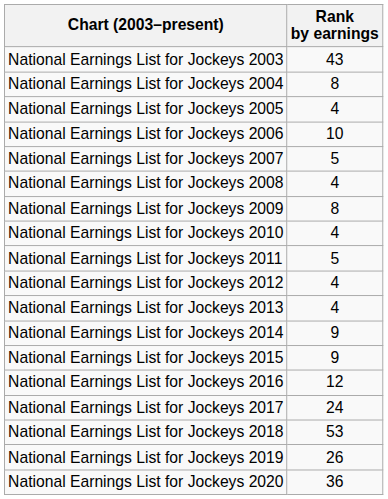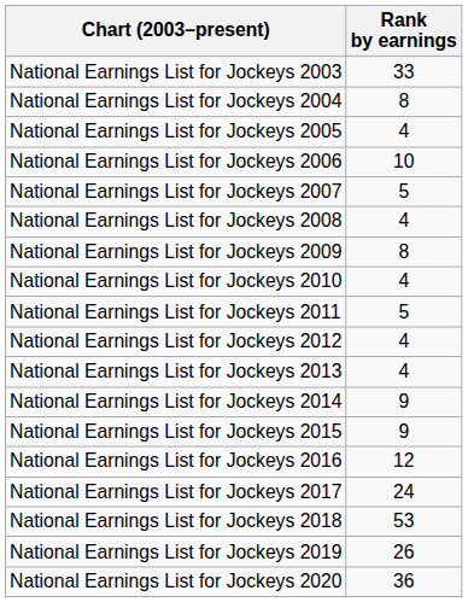National Earnings List for Jockeys 2003 | Rank by earnings: 43 -> 33
